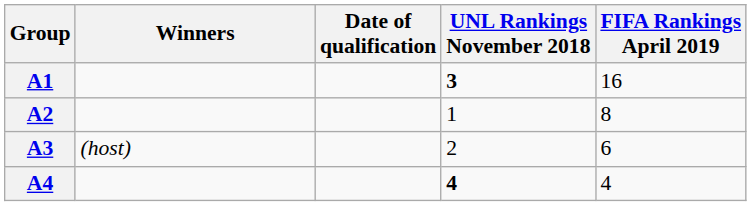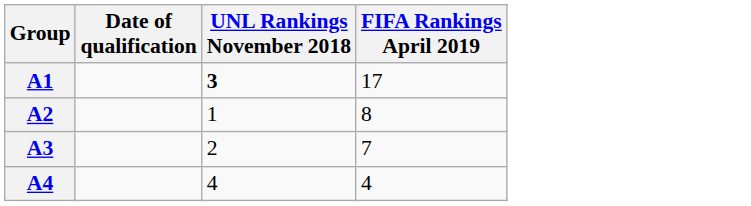- column: Winners | (host)
A1 | FIFA Rankings April 2019: 16 -> 17
A3 | FIFA Rankings April 2019: 6 -> 7
A4 | UNL Rankings November 2018: bold -> normal
